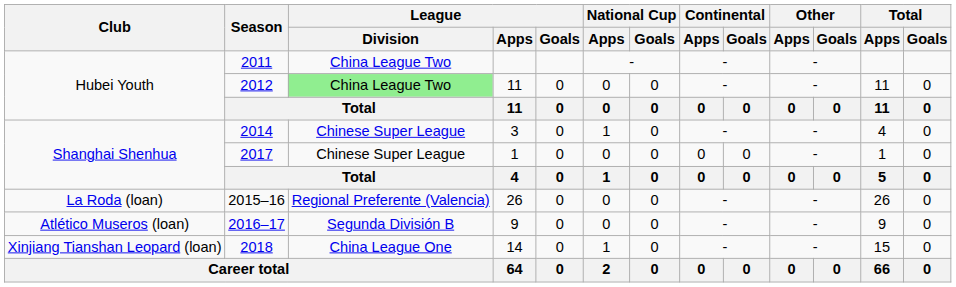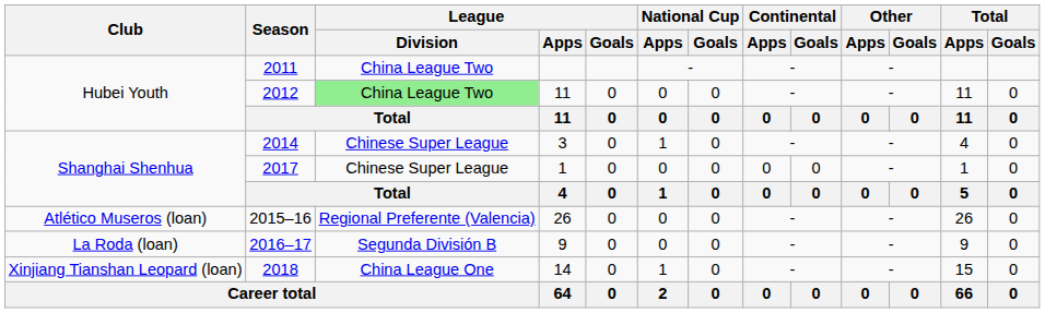2015–16 | Club: La Roda (loan) -> Atlético Museros (loan)
2016–17 | Club: Atlético Museros (loan) -> La Roda (loan)
